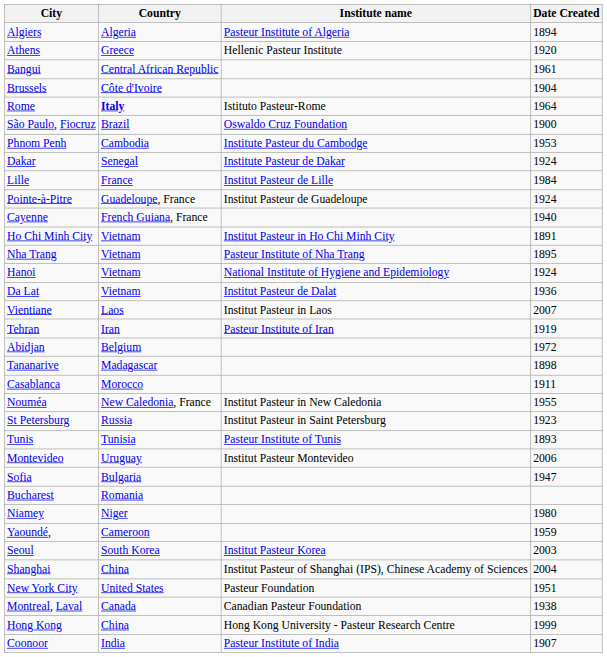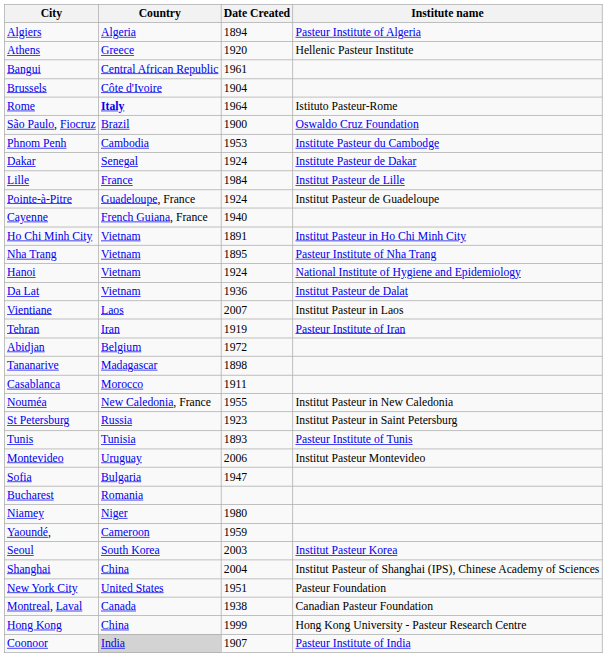columns swapped: Institute name <-> Date Created
Coonoor | Country: no background -> lightgrey background
